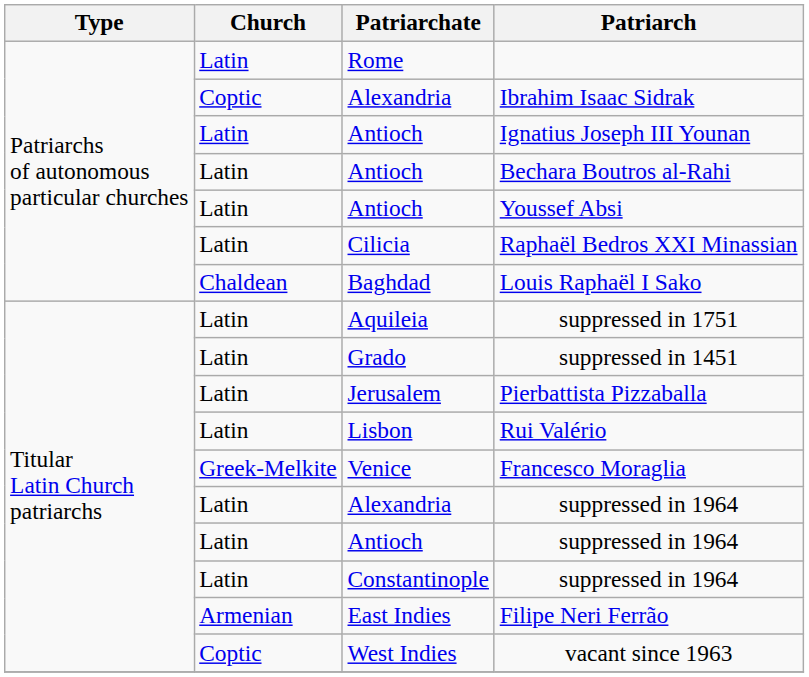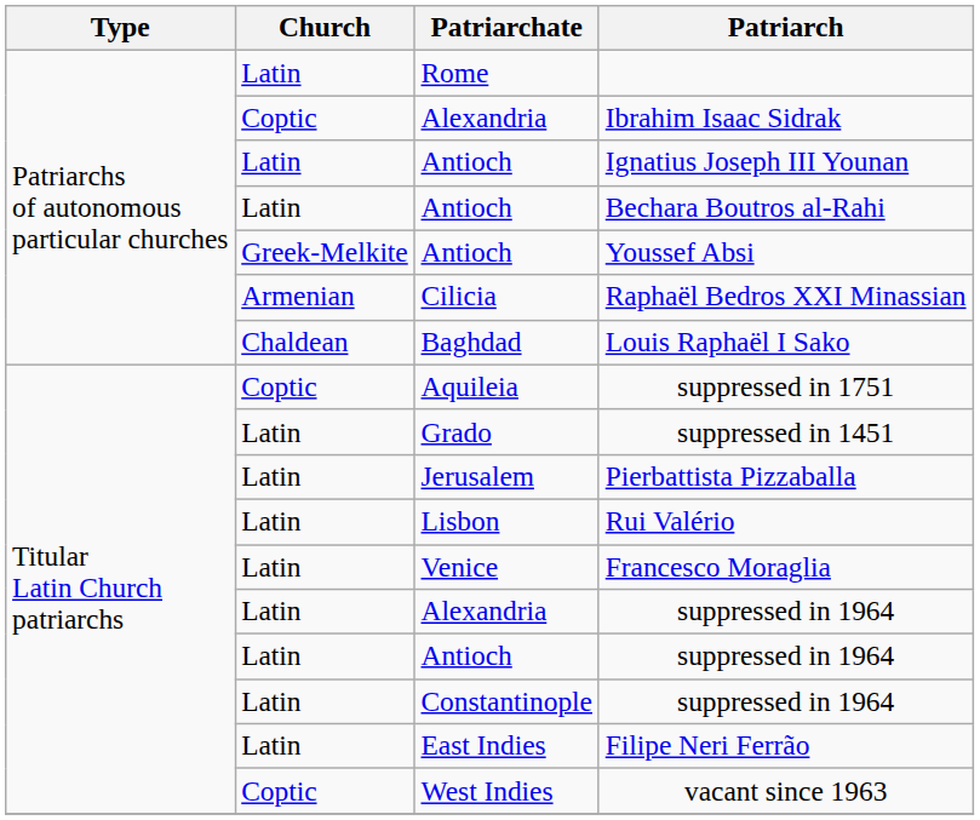Youssef Absi | Church: Latin -> Greek-Melkite
Raphaël Bedros XXI Minassian | Church: Latin -> Armenian
suppressed in 1751 | Church: Latin -> Coptic
Francesco Moraglia | Church: Greek-Melkite -> Latin
Filipe Neri Ferrão | Church: Armenian -> Latin
